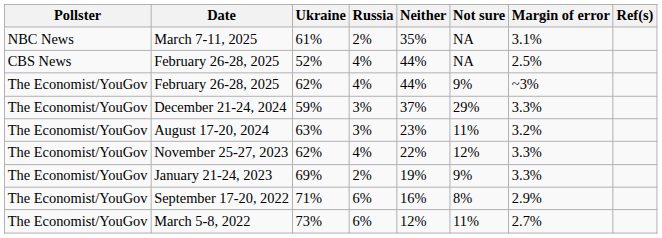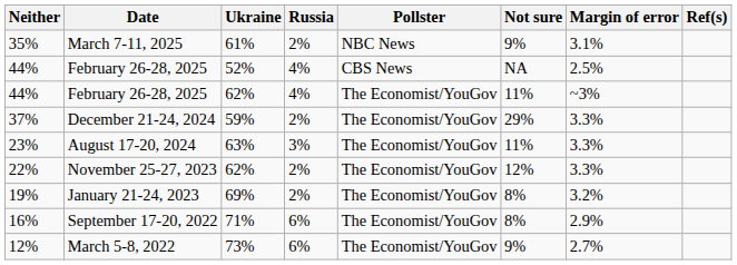columns swapped: Pollster <-> Neither
March 7-11, 2025 | Not sure: NA -> 9%
February 26-28, 2025 / 62% | Not sure: 9% -> 11%
December 21-24, 2024 | Russia: 3% -> 2%
August 17-20, 2024 | Margin of error: 3.2% -> 3.3%
November 25-27, 2023 | Russia: 4% -> 2%
January 21-24, 2023 | Not sure: 9% -> 8%
January 21-24, 2023 | Margin of error: 3.3% -> 3.2%
March 5-8, 2022 | Not sure: 11% -> 9%
